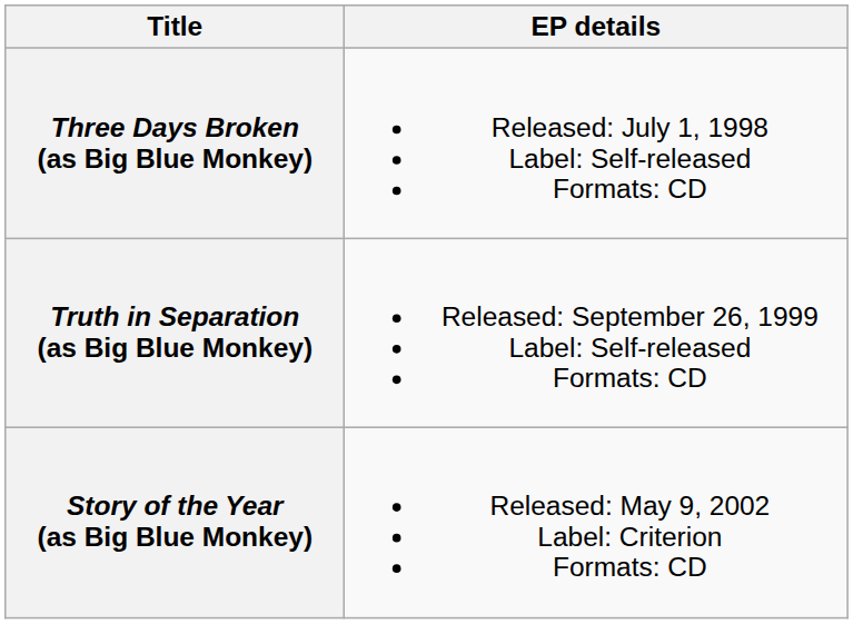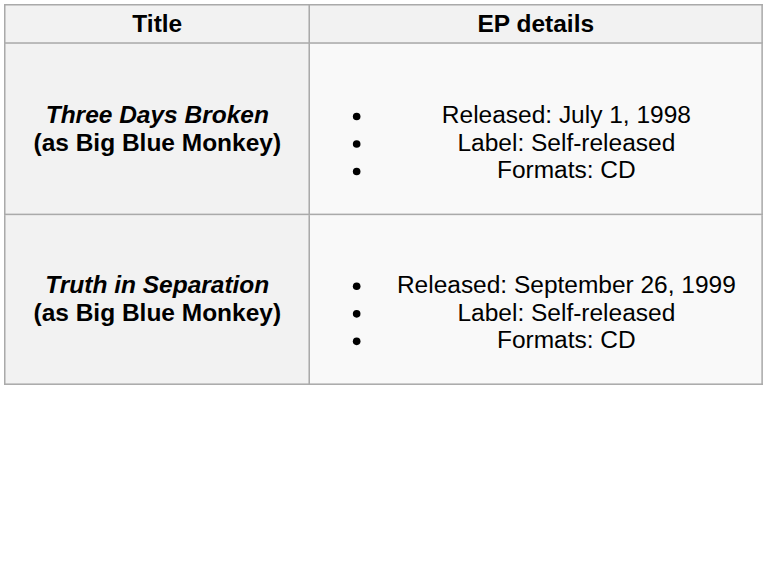- row: Story of the Year (as Big Blue Monkey) | Released: May 9, 2002 Label: Criterion Formats: CD
